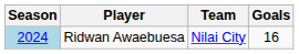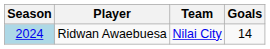Ridwan Awaebuesa | Goals: 16 -> 14
